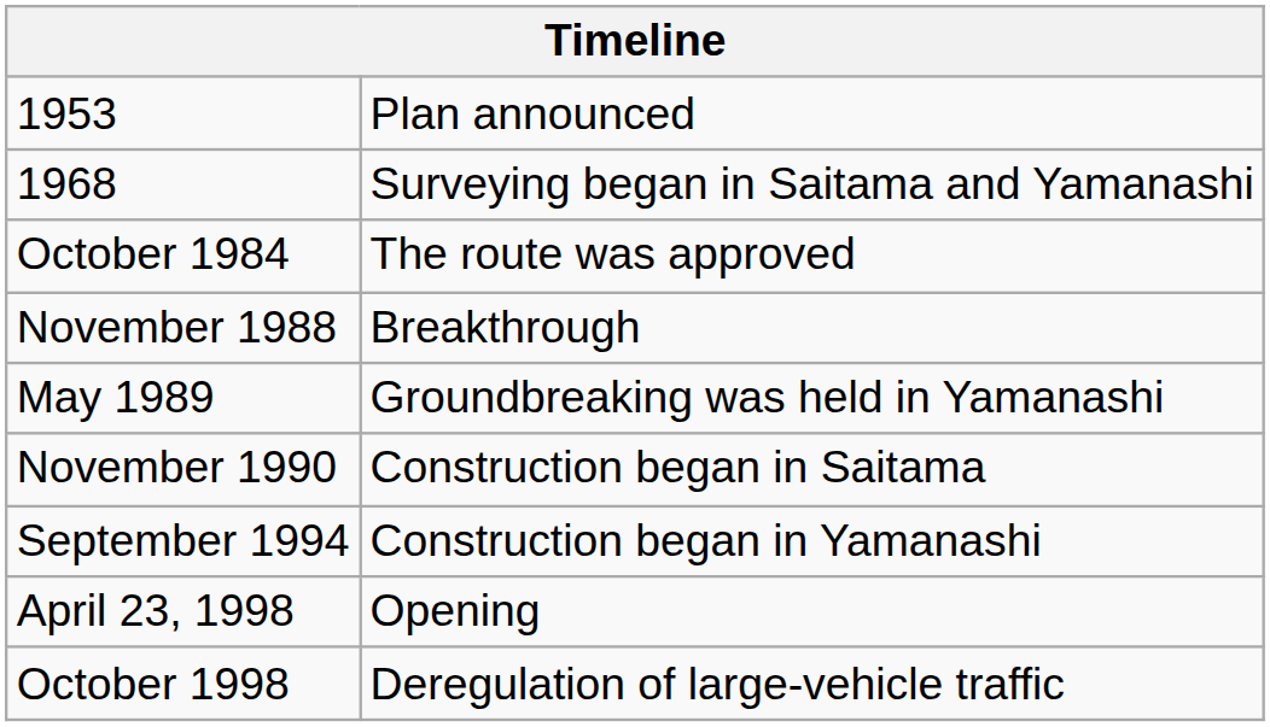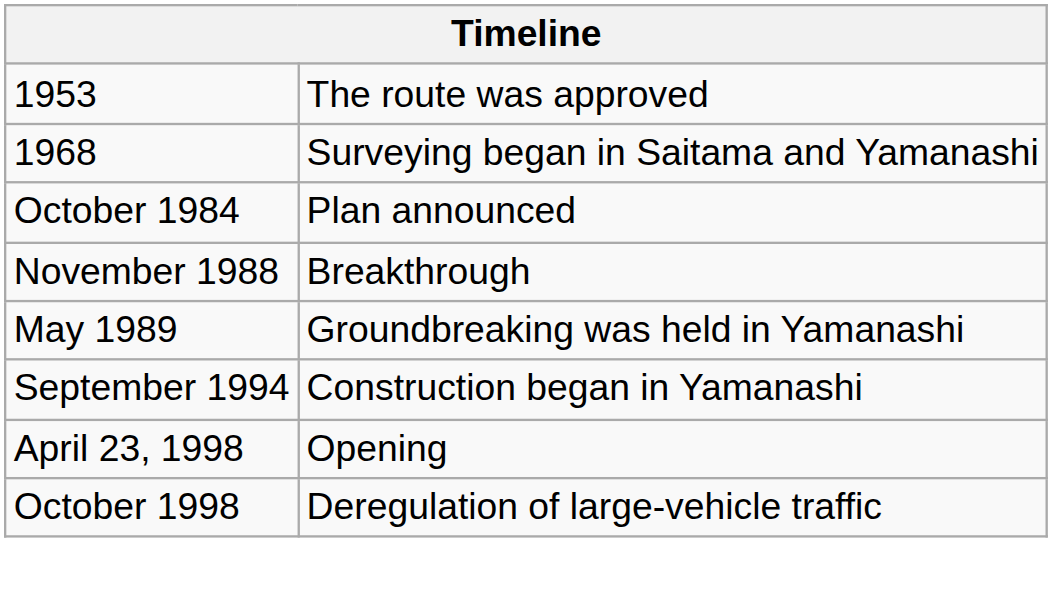1953 | column 2: Plan announced -> The route was approved
October 1984 | column 2: The route was approved -> Plan announced
- row: November 1990 | Construction began in Saitama
